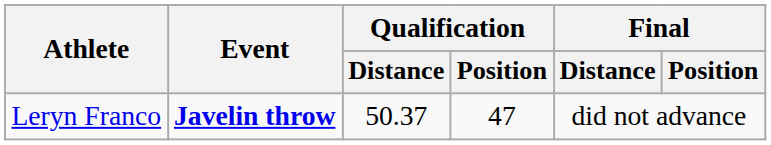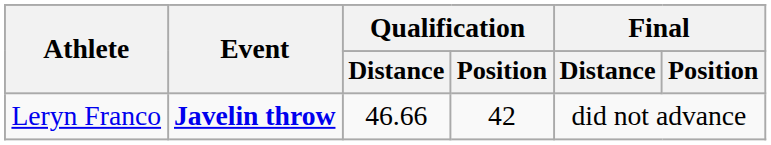Leryn Franco | Qualification / Distance: 50.37 -> 46.66
Leryn Franco | Qualification / Position: 47 -> 42
